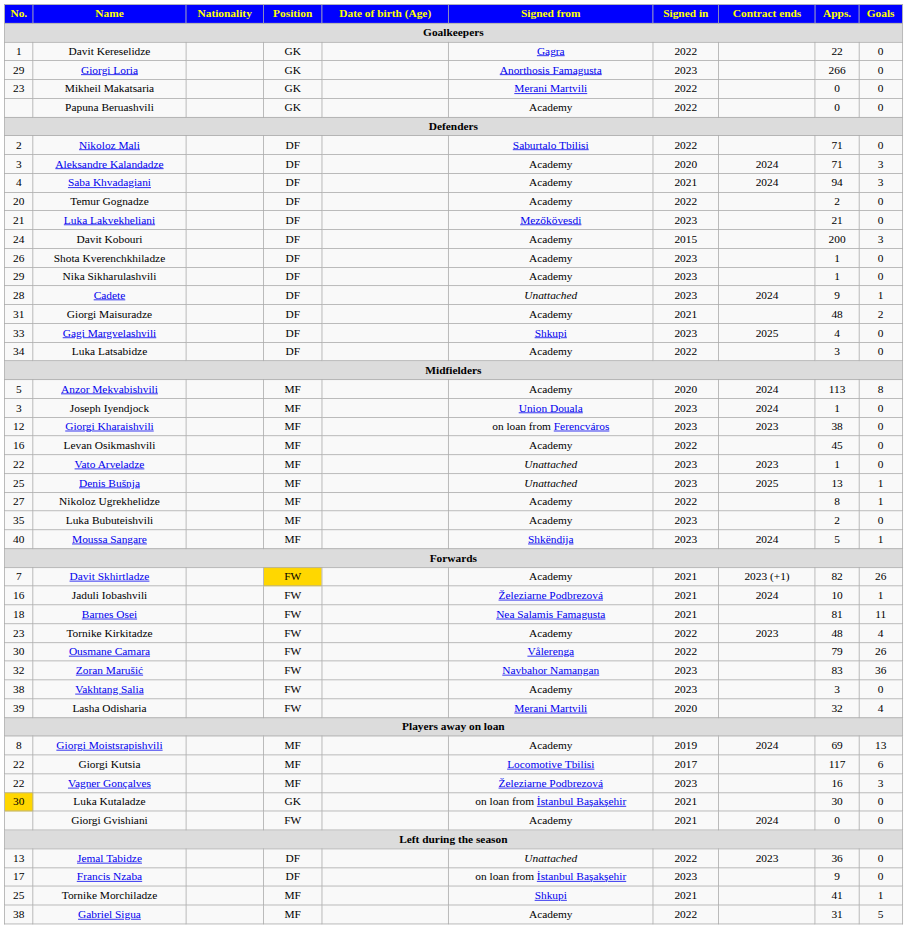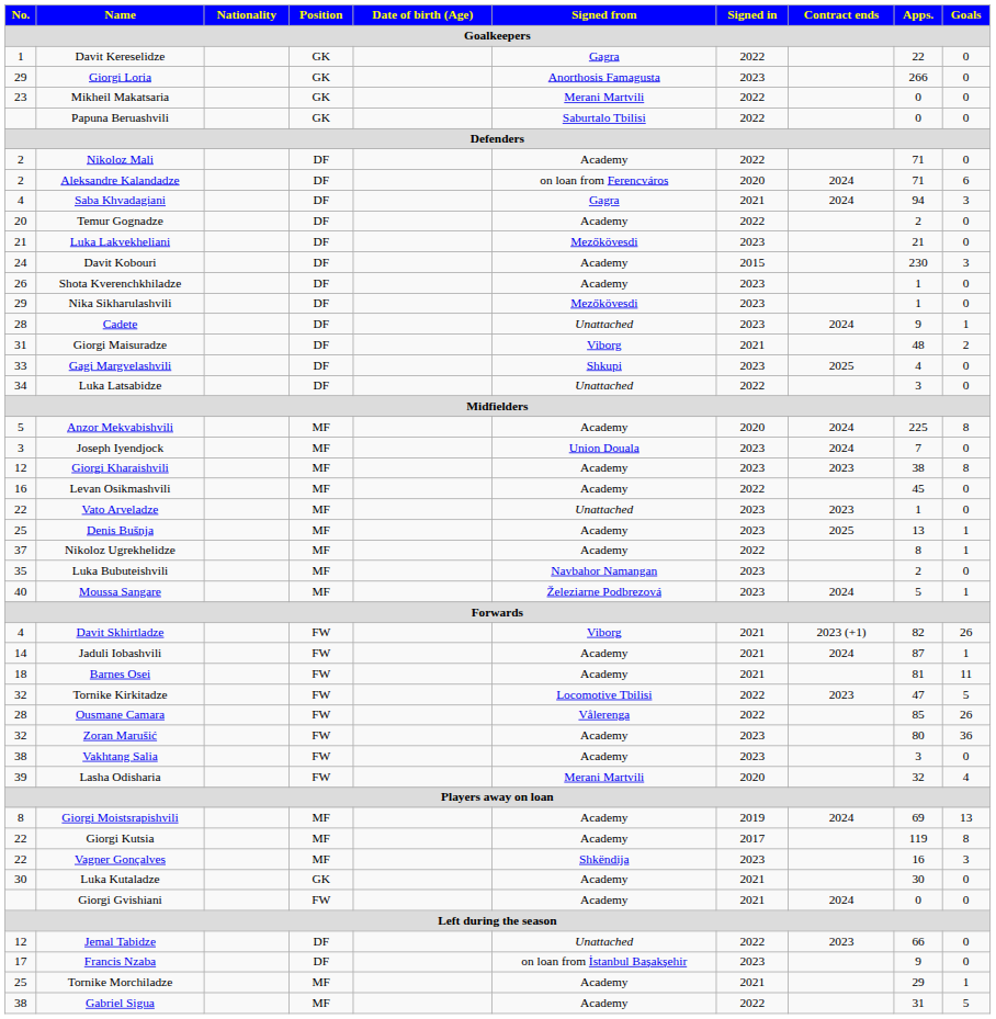Papuna Beruashvili | Signed from: Academy -> Saburtalo Tbilisi
Nikoloz Mali | Signed from: Saburtalo Tbilisi -> Academy
Aleksandre Kalandadze | No.: 3 -> 2
Aleksandre Kalandadze | Signed from: Academy -> on loan from Ferencváros
Aleksandre Kalandadze | Goals: 3 -> 6
Saba Khvadagiani | Signed from: Academy -> Gagra
Davit Kobouri | Apps.: 200 -> 230
Nika Sikharulashvili | Signed from: Academy -> Mezőkövesdi
Giorgi Maisuradze | Signed from: Academy -> Viborg
Luka Latsabidze | Signed from: Academy -> Unattached
Anzor Mekvabishvili | Apps.: 113 -> 225
Joseph Iyendjock | Apps.: 1 -> 7
Giorgi Kharaishvili | Signed from: on loan from Ferencváros -> Academy
Giorgi Kharaishvili | Goals: 0 -> 8
Denis Bušnja | Signed from: Unattached -> Academy
Nikoloz Ugrekhelidze | No.: 27 -> 37
Luka Bubuteishvili | Signed from: Academy -> Navbahor Namangan
Moussa Sangare | Signed from: Shkëndija -> Železiarne Podbrezová
Davit Skhirtladze | No.: 7 -> 4
Davit Skhirtladze | Position: gold background -> no background
Davit Skhirtladze | Signed from: Academy -> Viborg
Jaduli Iobashvili | No.: 16 -> 14
Jaduli Iobashvili | Signed from: Železiarne Podbrezová -> Academy
Jaduli Iobashvili | Apps.: 10 -> 87
Barnes Osei | Signed from: Nea Salamis Famagusta -> Academy
Tornike Kirkitadze | No.: 23 -> 32
Tornike Kirkitadze | Signed from: Academy -> Locomotive Tbilisi
Tornike Kirkitadze | Apps.: 48 -> 47
Tornike Kirkitadze | Goals: 4 -> 5
Ousmane Camara | No.: 30 -> 28
Ousmane Camara | Apps.: 79 -> 85
Zoran Marušić | Signed from: Navbahor Namangan -> Academy
Zoran Marušić | Apps.: 83 -> 80
Giorgi Kutsia | Signed from: Locomotive Tbilisi -> Academy
Giorgi Kutsia | Apps.: 117 -> 119
Giorgi Kutsia | Goals: 6 -> 8
Vagner Gonçalves | Signed from: Železiarne Podbrezová -> Shkëndija
Luka Kutaladze | No.: gold background -> no background
Luka Kutaladze | Signed from: on loan from İstanbul Başakşehir -> Academy
Jemal Tabidze | No.: 13 -> 12
Jemal Tabidze | Apps.: 36 -> 66
Tornike Morchiladze | Signed from: Shkupi -> Academy
Tornike Morchiladze | Apps.: 41 -> 29
